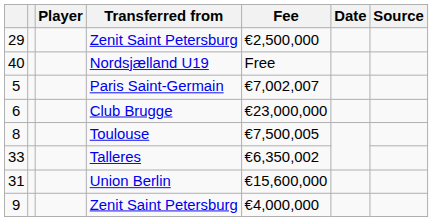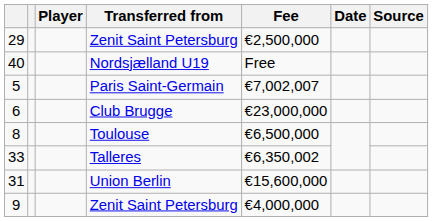8 | Fee: €7,500,005 -> €6,500,000
